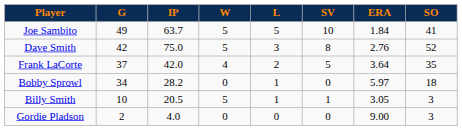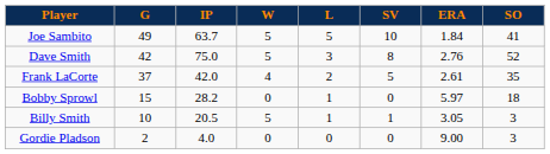Frank LaCorte | ERA: 3.64 -> 2.61
Bobby Sprowl | G: 34 -> 15
